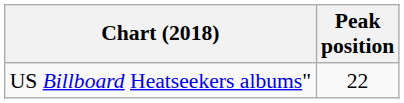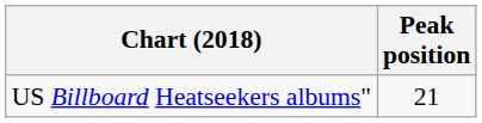US Billboard Heatseekers albums" | Peak position: 22 -> 21
